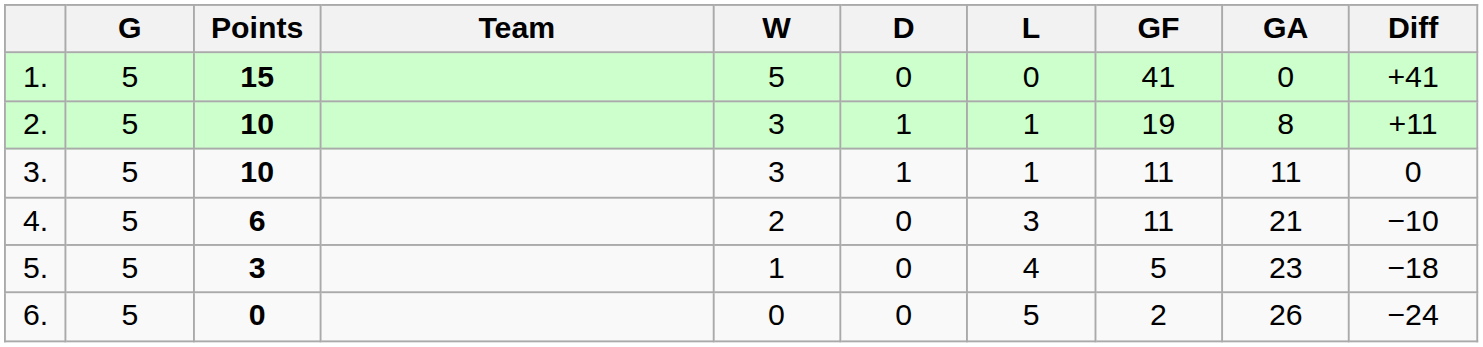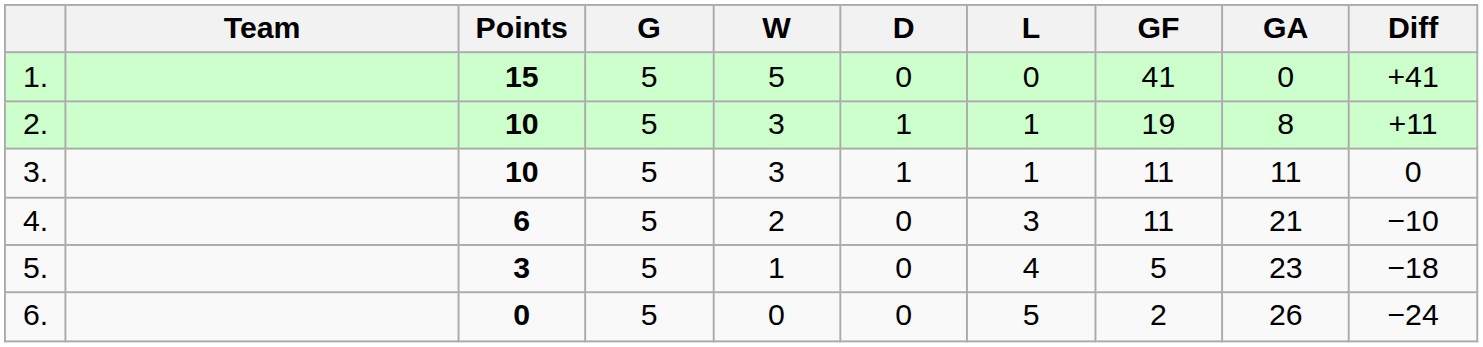columns swapped: Team <-> G
